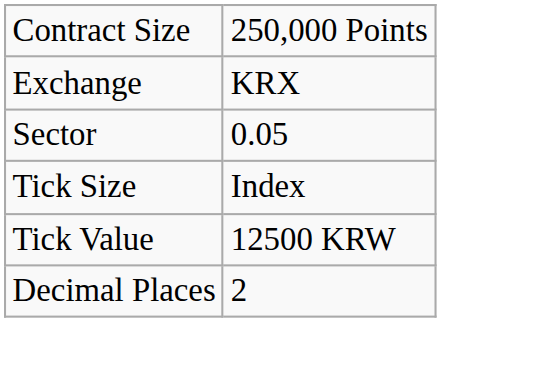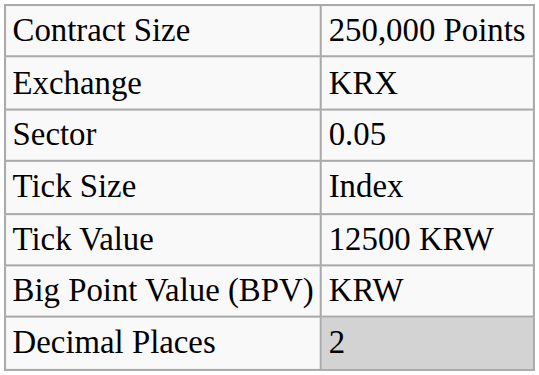+ row: Big Point Value (BPV) | KRW
Decimal Places | column 2: no background -> lightgrey background
